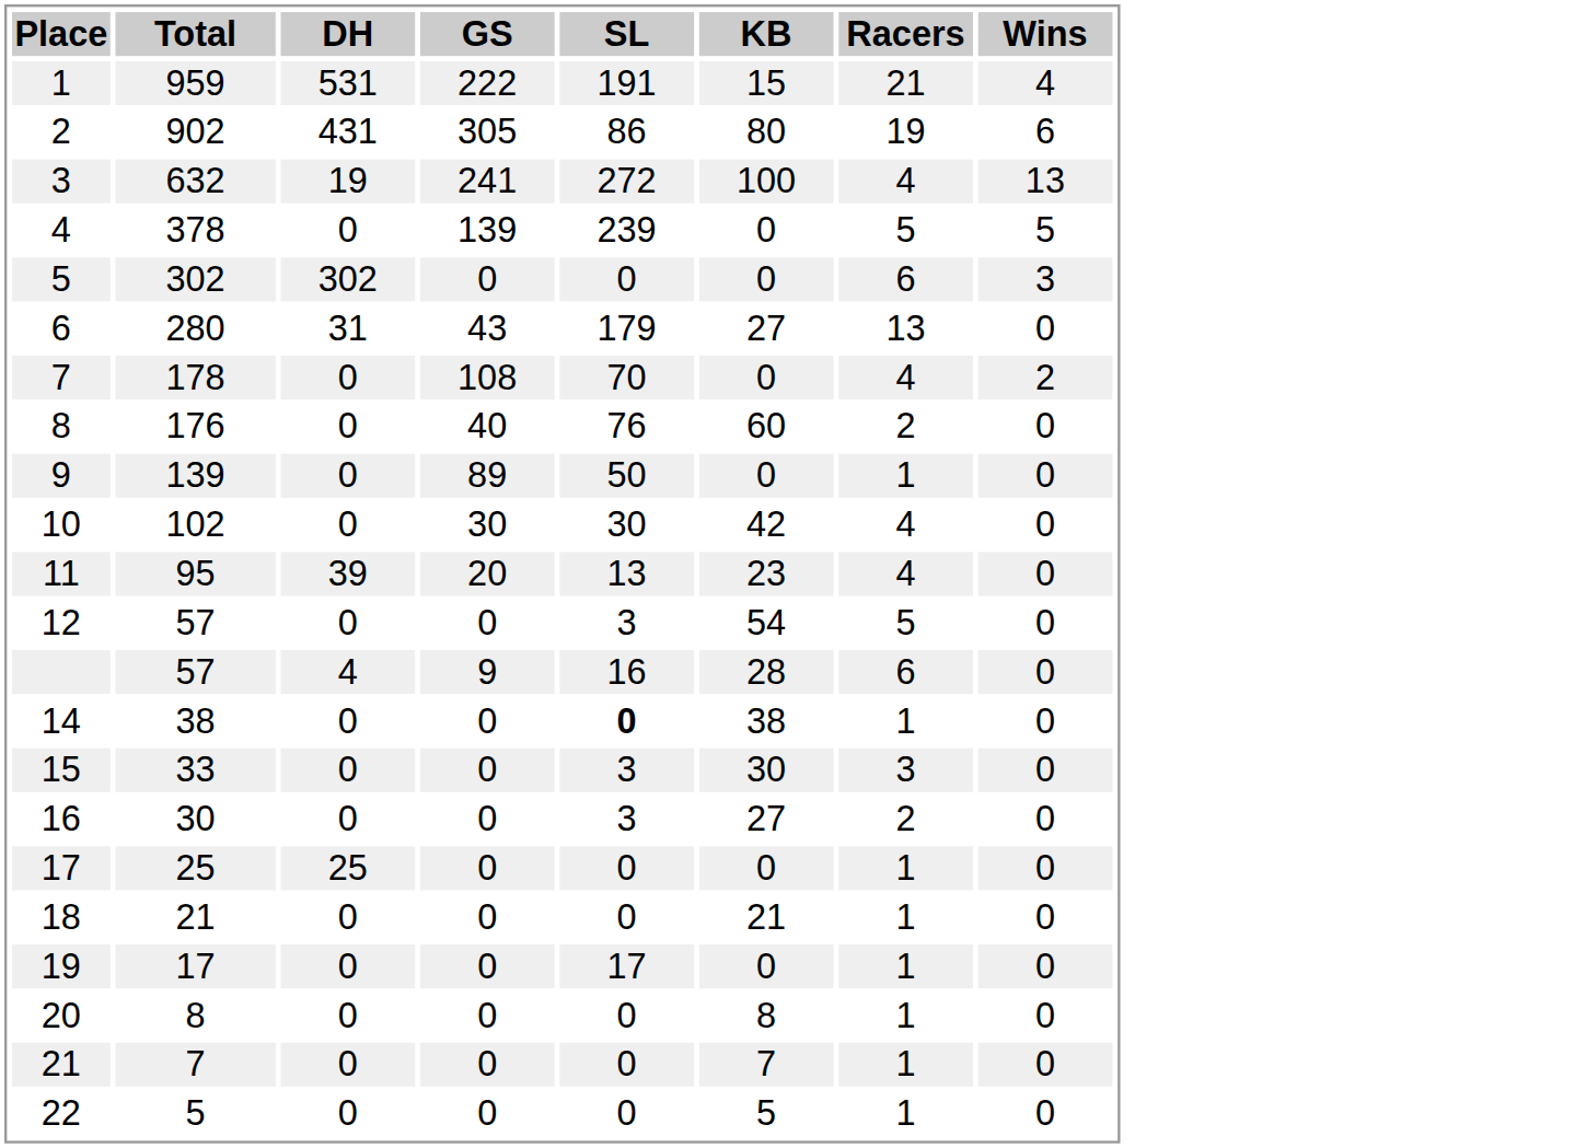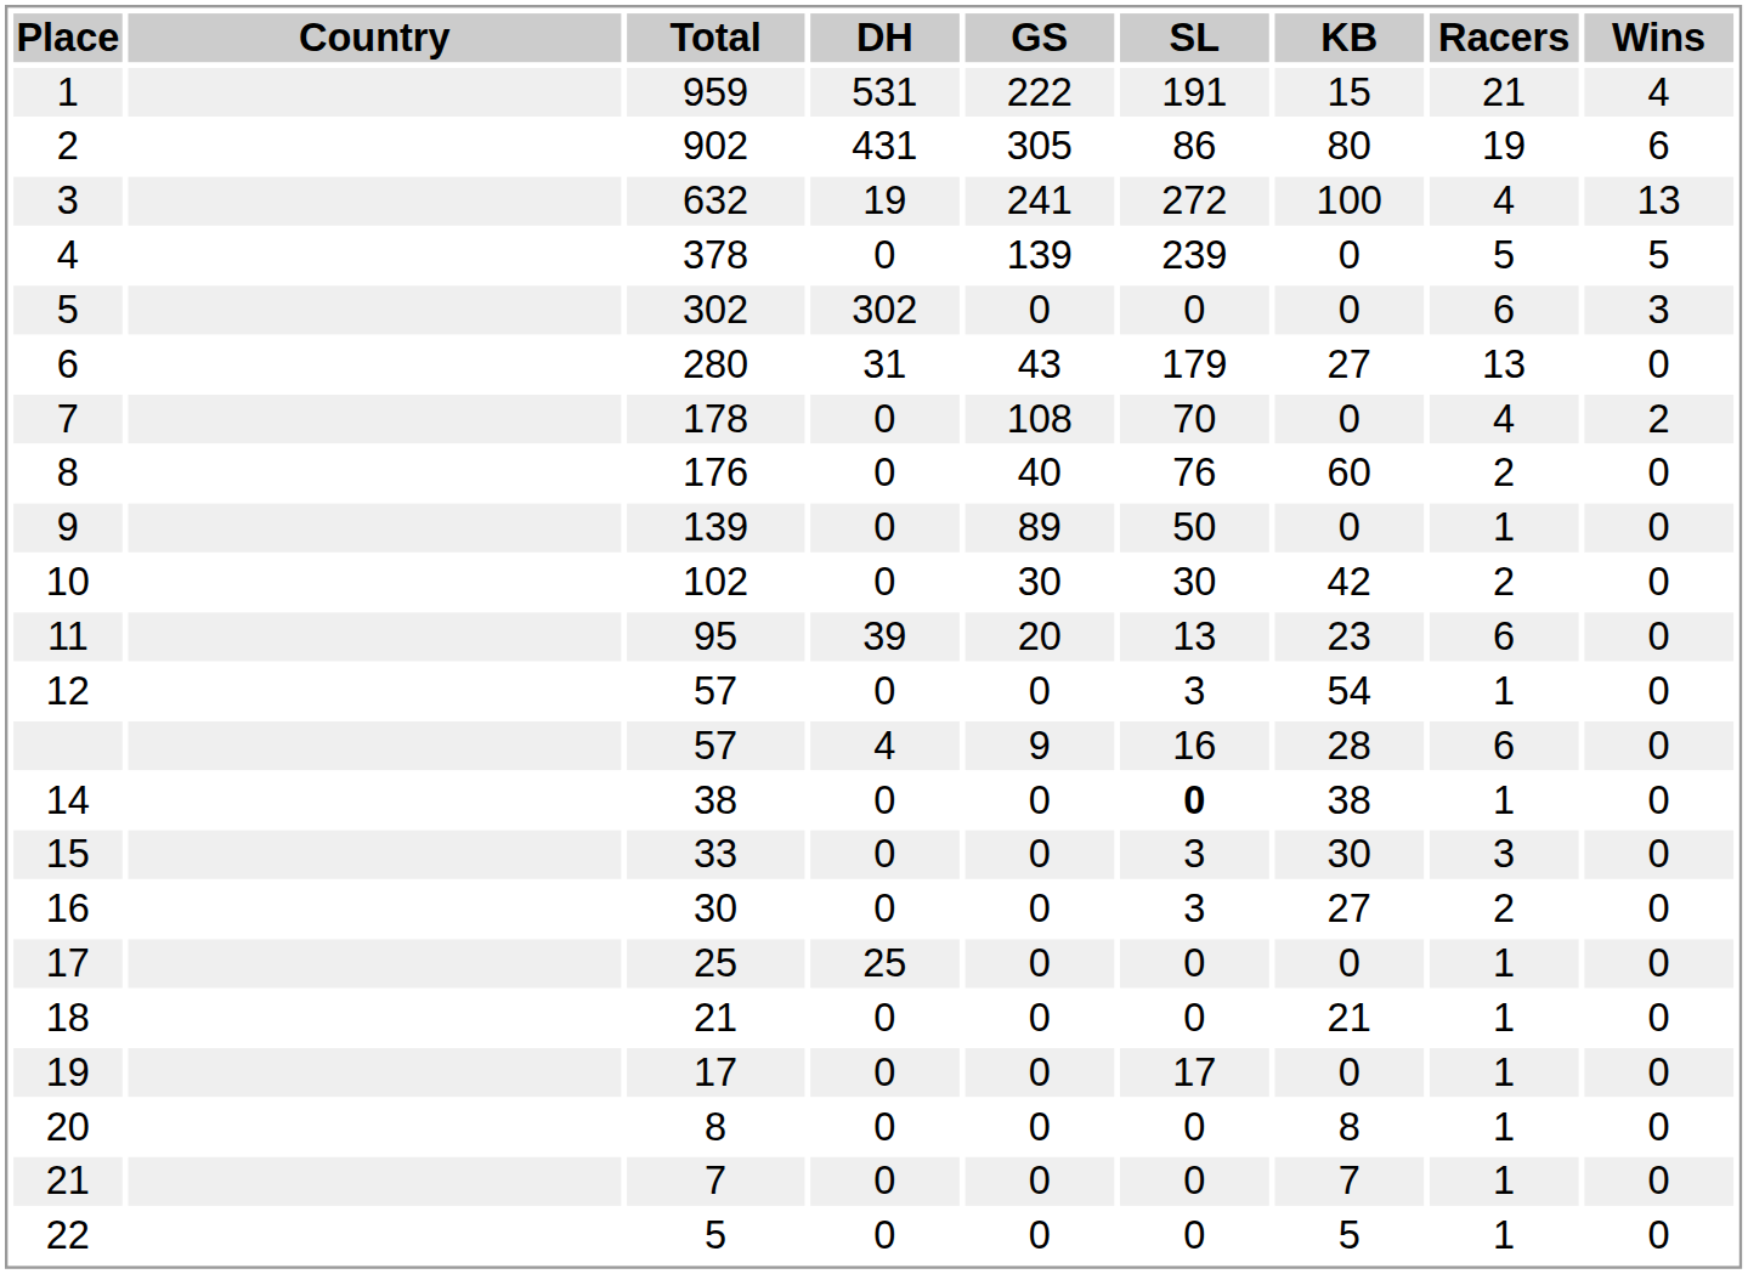+ column: Country
10 | Racers: 4 -> 2
11 | Racers: 4 -> 6
12 | Racers: 5 -> 1
